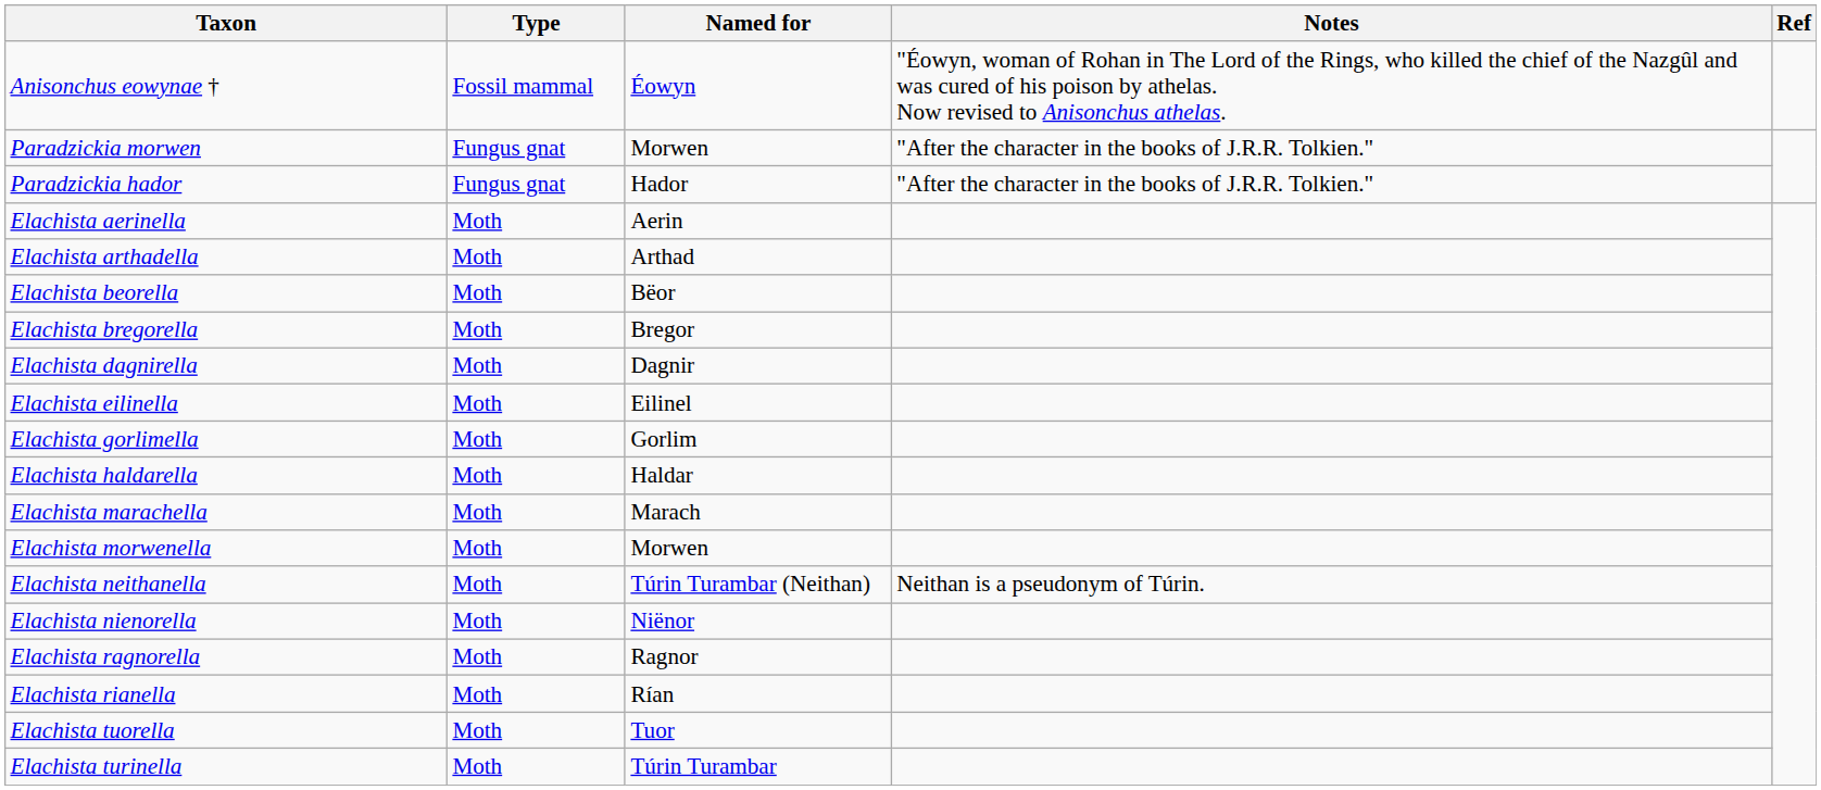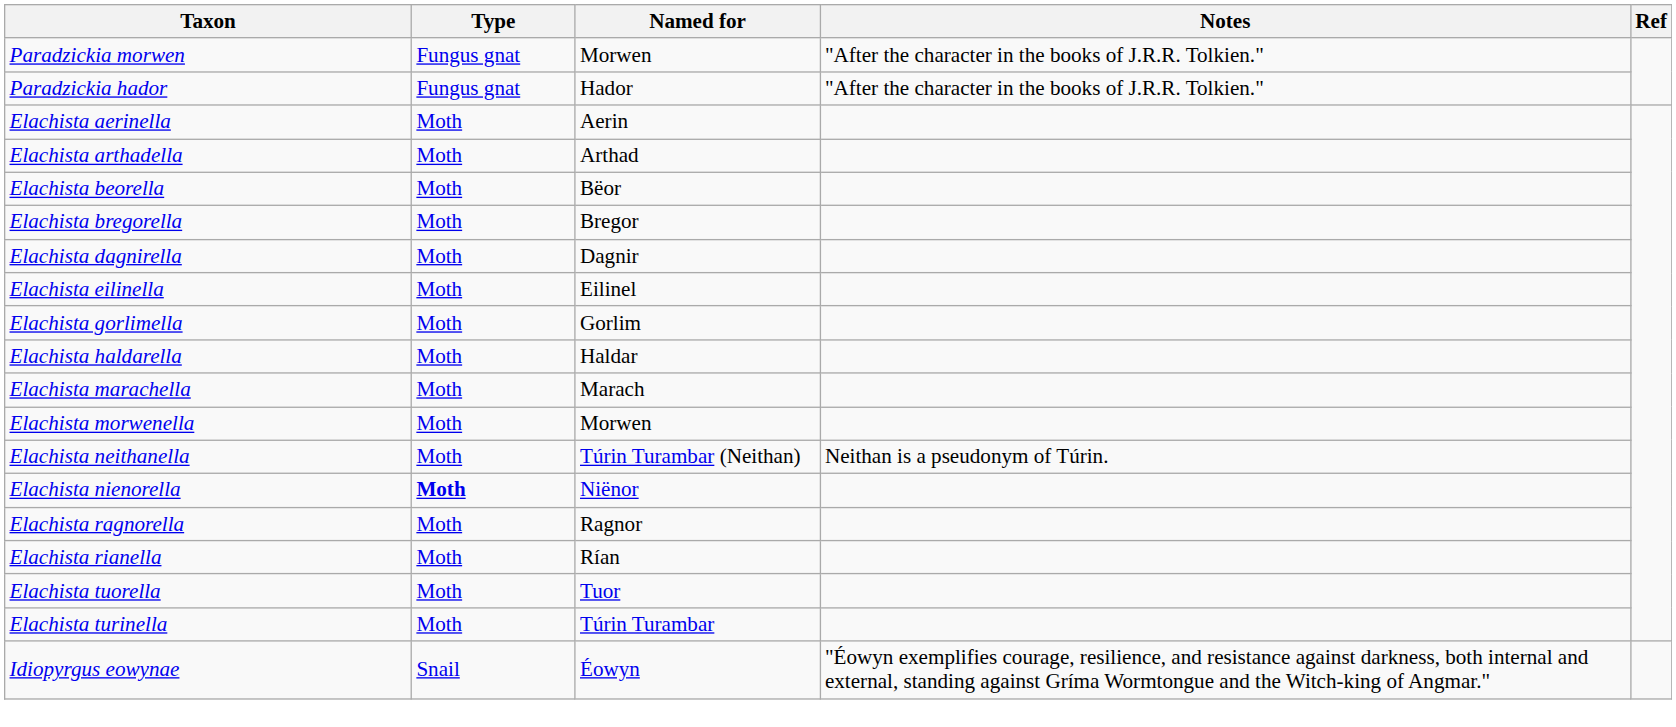- row: Anisonchus eowynae † | Fossil mammal | Éowyn | "Éowyn, woman of Rohan in The Lord of the Rings, who killed the chief of the Nazgûl and was cured of his poison by athelas. Now revised to Anisonchus athelas.
Elachista nienorella | Type: normal -> bold
+ row: Idiopyrgus eowynae | Snail | Éowyn | "Éowyn exemplifies courage, resilience, and resistance against darkness, both internal and external, standing against Gríma Wormtongue and the Witch-king of Angmar."
